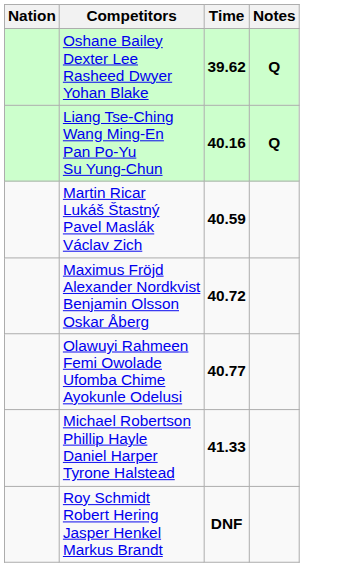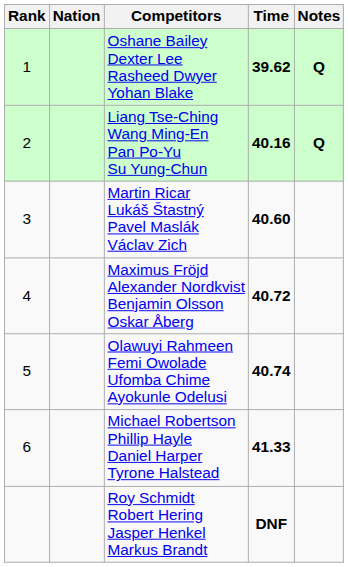+ column: Rank | 1 | 2 | 3 | 4 | 5 | 6
Martin Ricar Lukáš Štastný Pavel Maslák Václav Zich | Time: 40.59 -> 40.60
Olawuyi Rahmeen Femi Owolade Ufomba Chime Ayokunle Odelusi | Time: 40.77 -> 40.74
